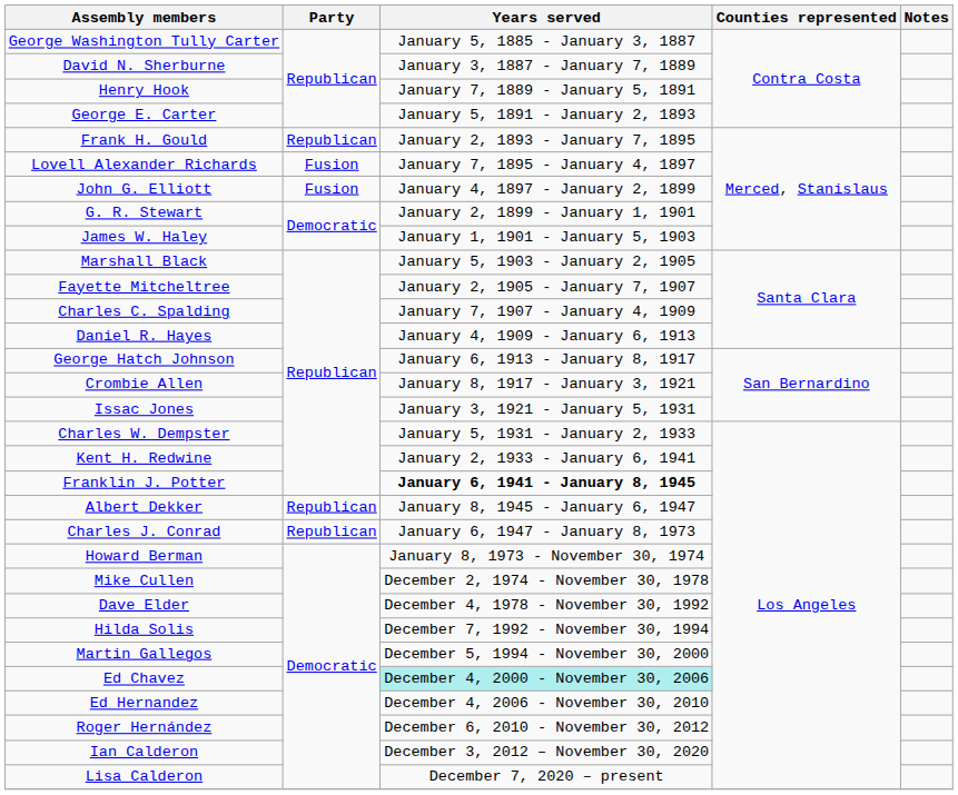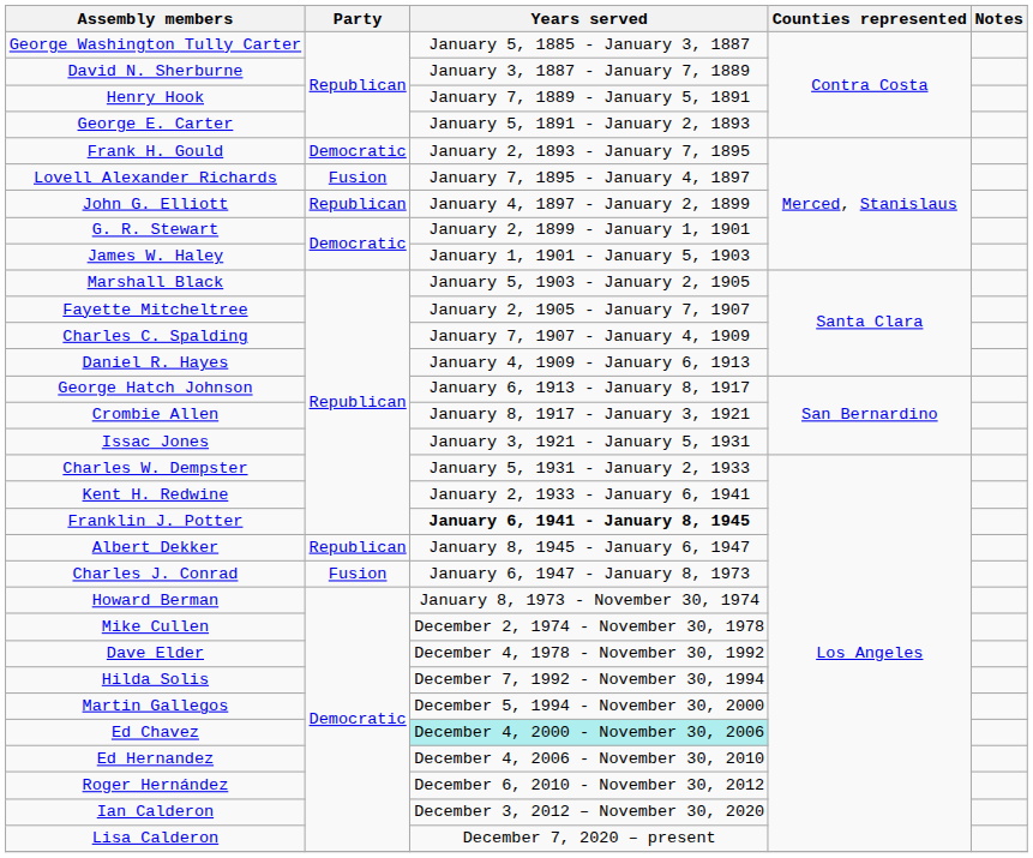Frank H. Gould | Party: Republican -> Democratic
John G. Elliott | Party: Fusion -> Republican
Charles J. Conrad | Party: Republican -> Fusion
